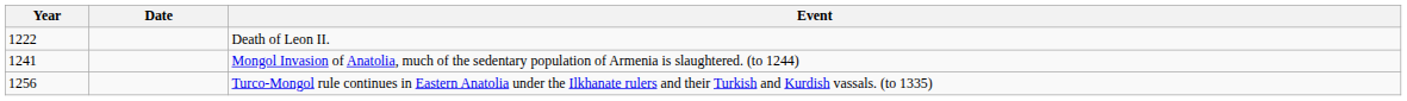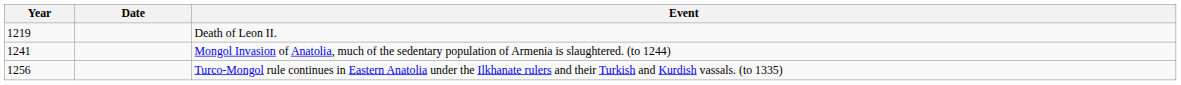Death of Leon II. | Year: 1222 -> 1219
